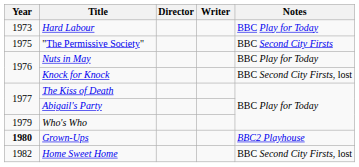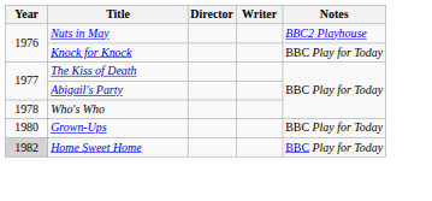- row: 1973 | Hard Labour | BBC Play for Today
- row: 1975 | "The Permissive Society" | BBC Second City Firsts
Nuts in May | Notes: BBC Play for Today -> BBC2 Playhouse
Knock for Knock | Notes: BBC Second City Firsts, lost -> BBC Play for Today
Who's Who | Year: 1979 -> 1978
Grown-Ups | Year: bold -> normal
Grown-Ups | Notes: BBC2 Playhouse -> BBC Play for Today
Home Sweet Home | Year: no background -> lightgrey background
Home Sweet Home | Notes: BBC Second City Firsts, lost -> BBC Play for Today
